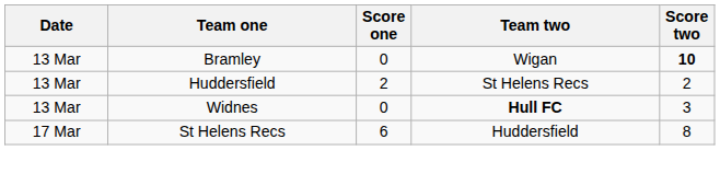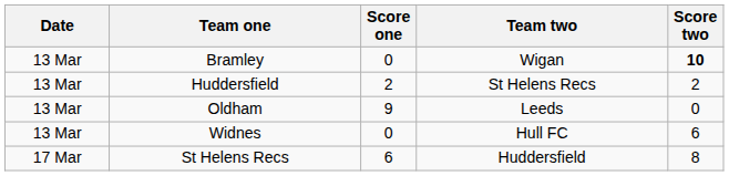+ row: 13 Mar | Oldham | 9 | Leeds | 0
Widnes | Team two: bold -> normal
Widnes | Score two: 3 -> 6
